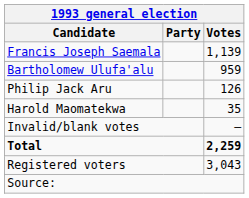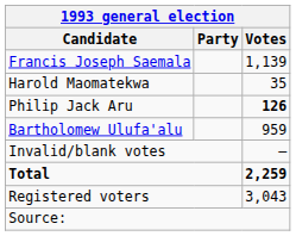rows swapped: Bartholomew Ulufa'alu <-> Harold Maomatekwa
Philip Jack Aru | Votes: normal -> bold
